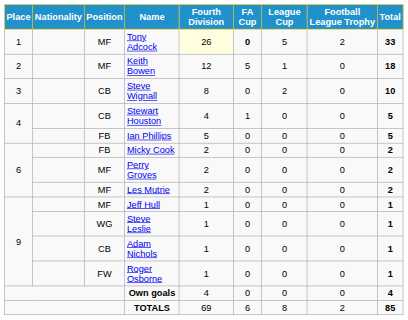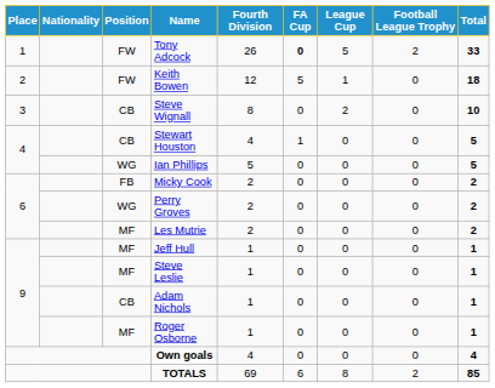Tony Adcock | Position: MF -> FW
Tony Adcock | Fourth Division: lightyellow background -> no background
Keith Bowen | Position: MF -> FW
Ian Phillips | Position: FB -> WG
Perry Groves | Position: MF -> WG
Steve Leslie | Position: WG -> MF
Roger Osborne | Position: FW -> MF
